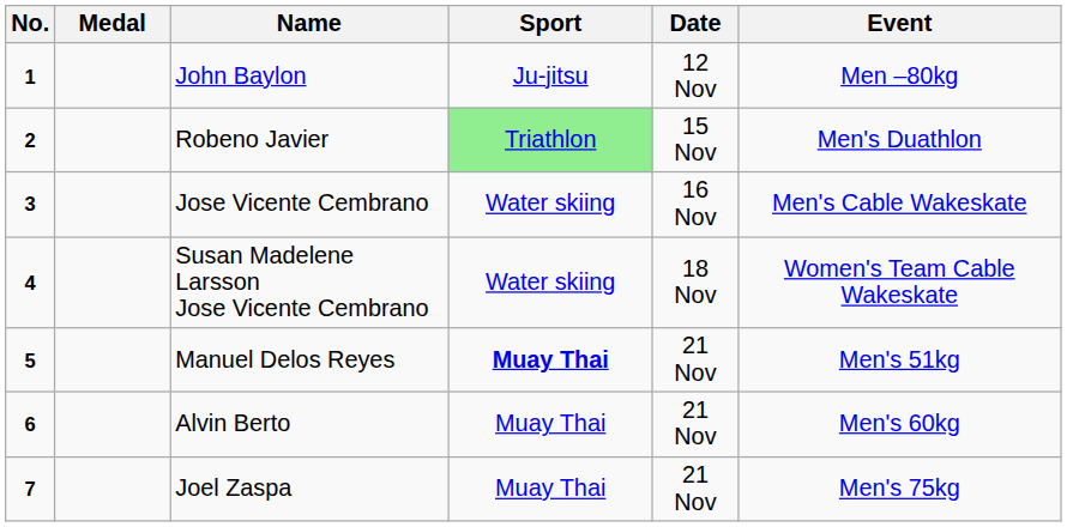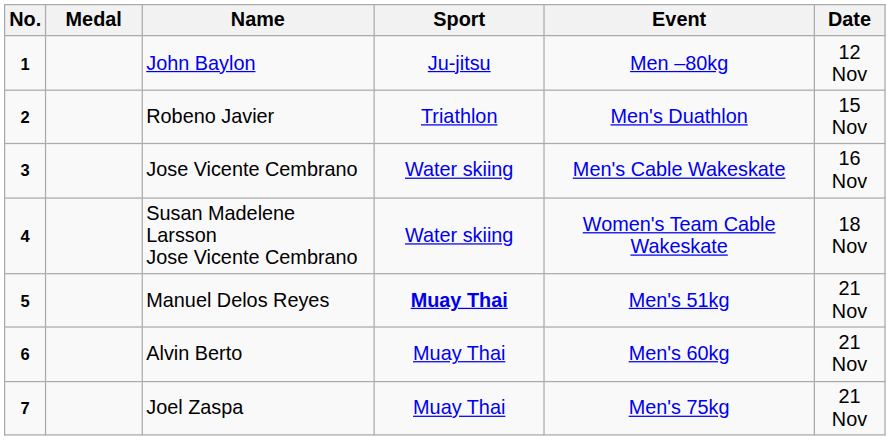columns swapped: Event <-> Date
Robeno Javier | Sport: lightgreen background -> no background
